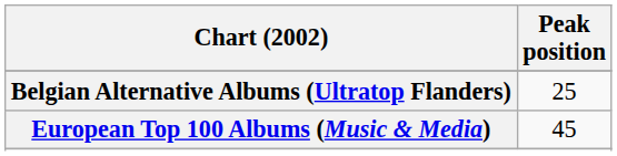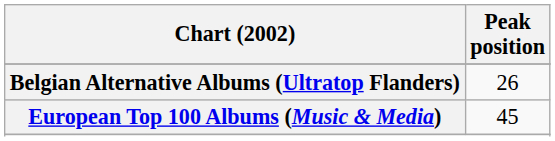Belgian Alternative Albums (Ultratop Flanders) | Peak position: 25 -> 26
